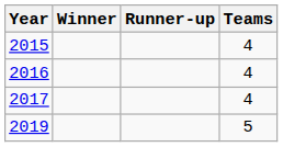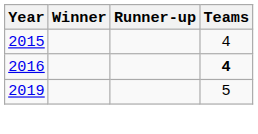2016 | Teams: normal -> bold
- row: 2017 | 4
